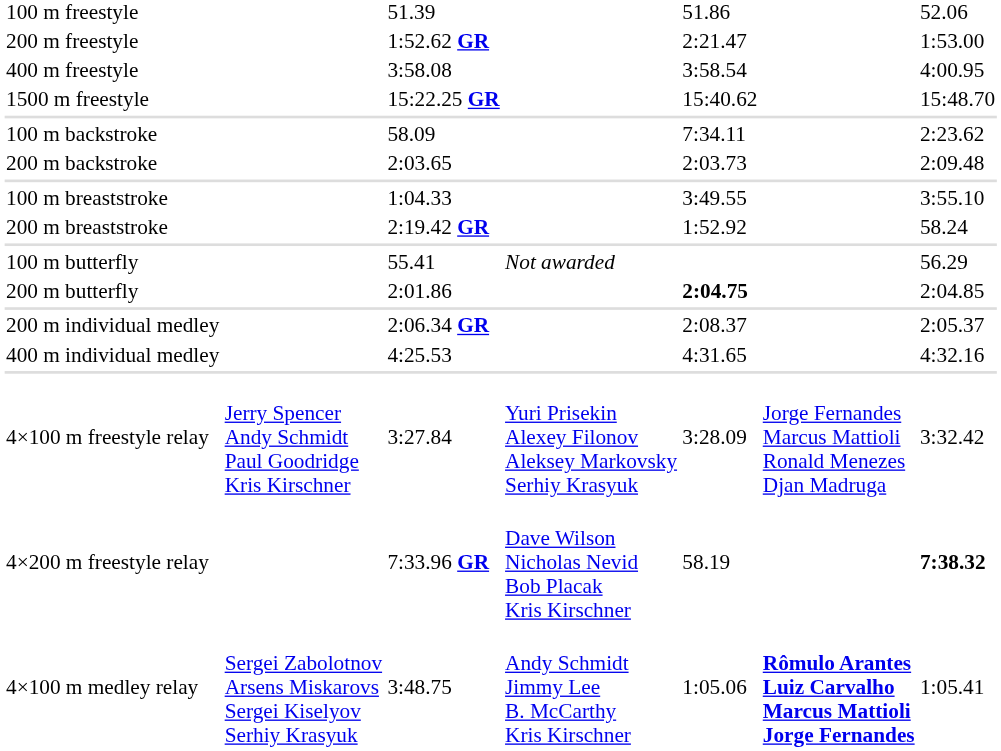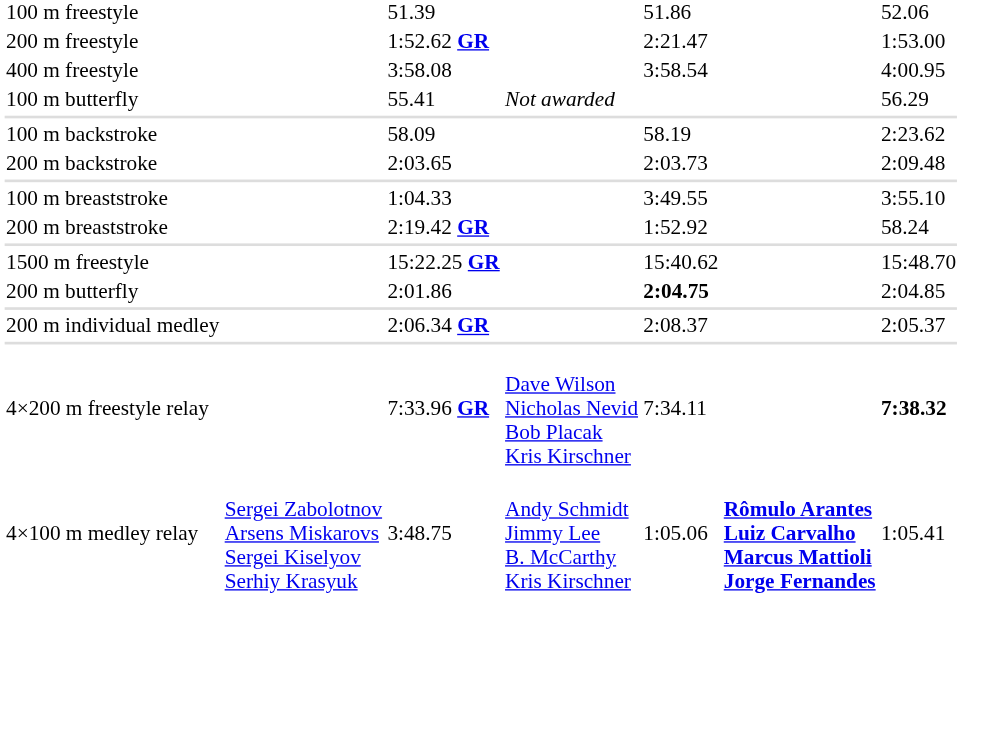rows swapped: 1500 m freestyle <-> 100 m butterfly
100 m backstroke | column 5: 7:34.11 -> 58.19
- row: 400 m individual medley | 4:25.53 | 4:31.65 | 4:32.16
- row: 4×100 m freestyle relay | Jerry Spencer Andy Schmidt Paul Goodridge Kris Kirschner | 3:27.84 | Yuri Prisekin Alexey Filonov Aleksey Markovsky Serhiy Krasyuk | 3:28.09 | Jorge Fernandes Marcus Mattioli Ronald Menezes Djan Madruga | 3:32.42
4×200 m freestyle relay | column 5: 58.19 -> 7:34.11
